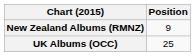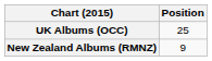rows swapped: New Zealand Albums (RMNZ) <-> UK Albums (OCC)
